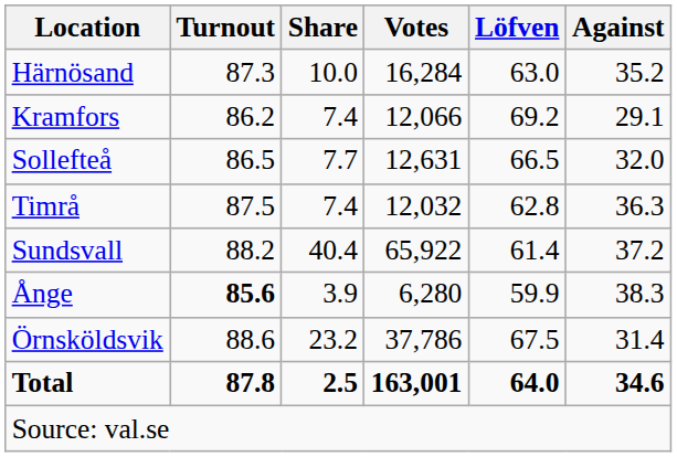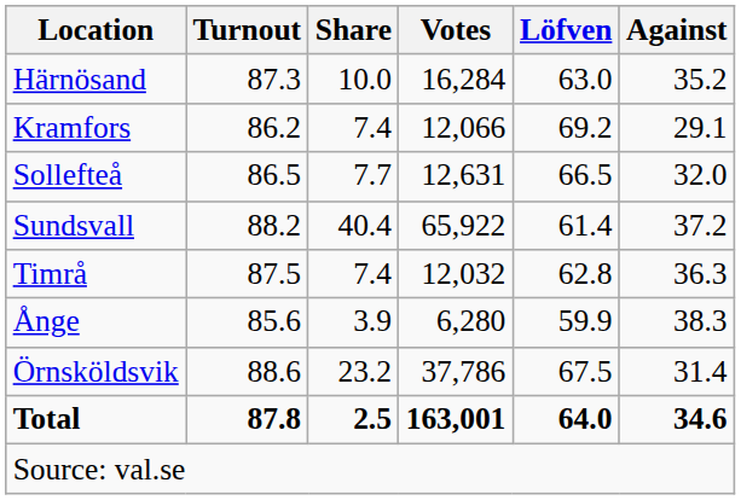rows swapped: Sundsvall <-> Timrå
Ånge | Turnout: bold -> normal
